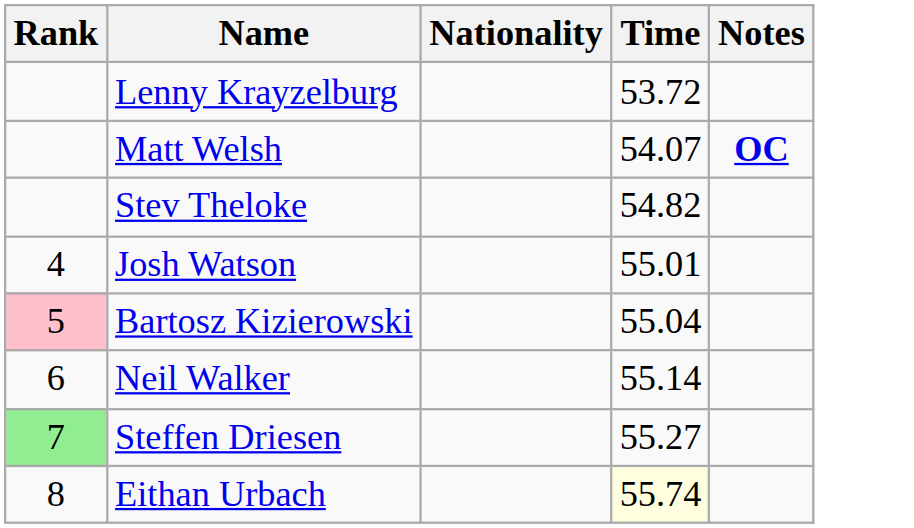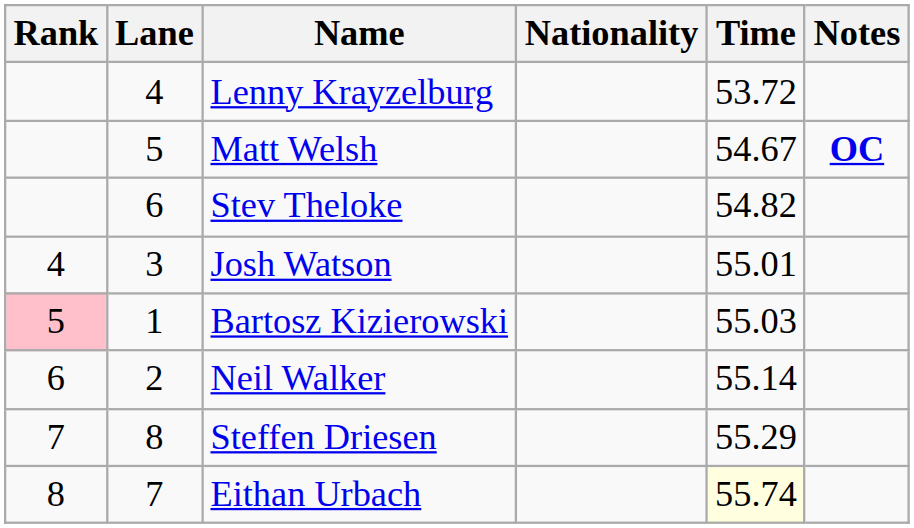+ column: Lane | 4 | 5 | 6 | 3 | 1 | 2 | 8 | 7
Matt Welsh | Time: 54.07 -> 54.67
Bartosz Kizierowski | Time: 55.04 -> 55.03
Steffen Driesen | Rank: lightgreen background -> no background
Steffen Driesen | Time: 55.27 -> 55.29
